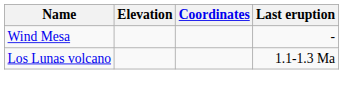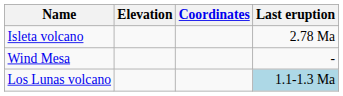+ row: Isleta volcano | 2.78 Ma
Los Lunas volcano | Last eruption: no background -> lightblue background
